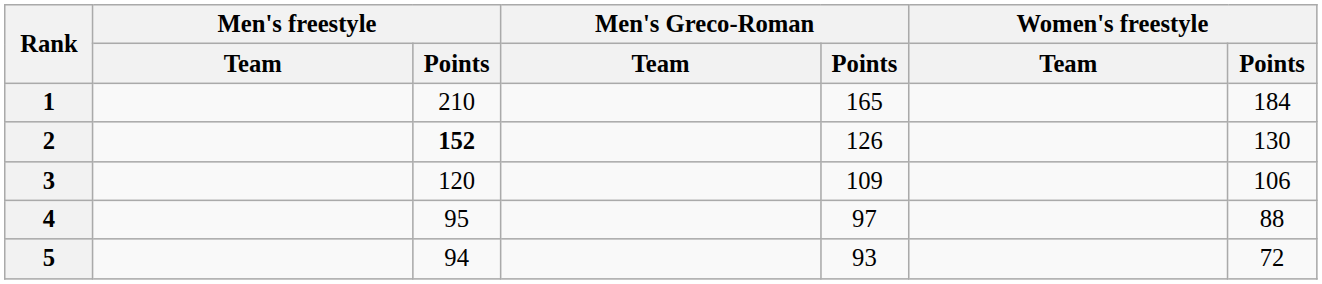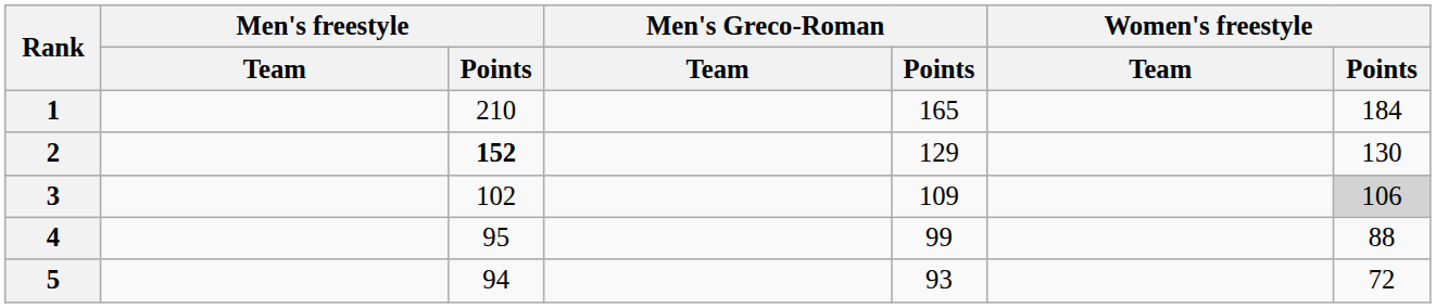2 | Men's Greco-Roman / Points: 126 -> 129
3 | Men's freestyle / Points: 120 -> 102
3 | Women's freestyle / Points: no background -> lightgrey background
4 | Men's Greco-Roman / Points: 97 -> 99
